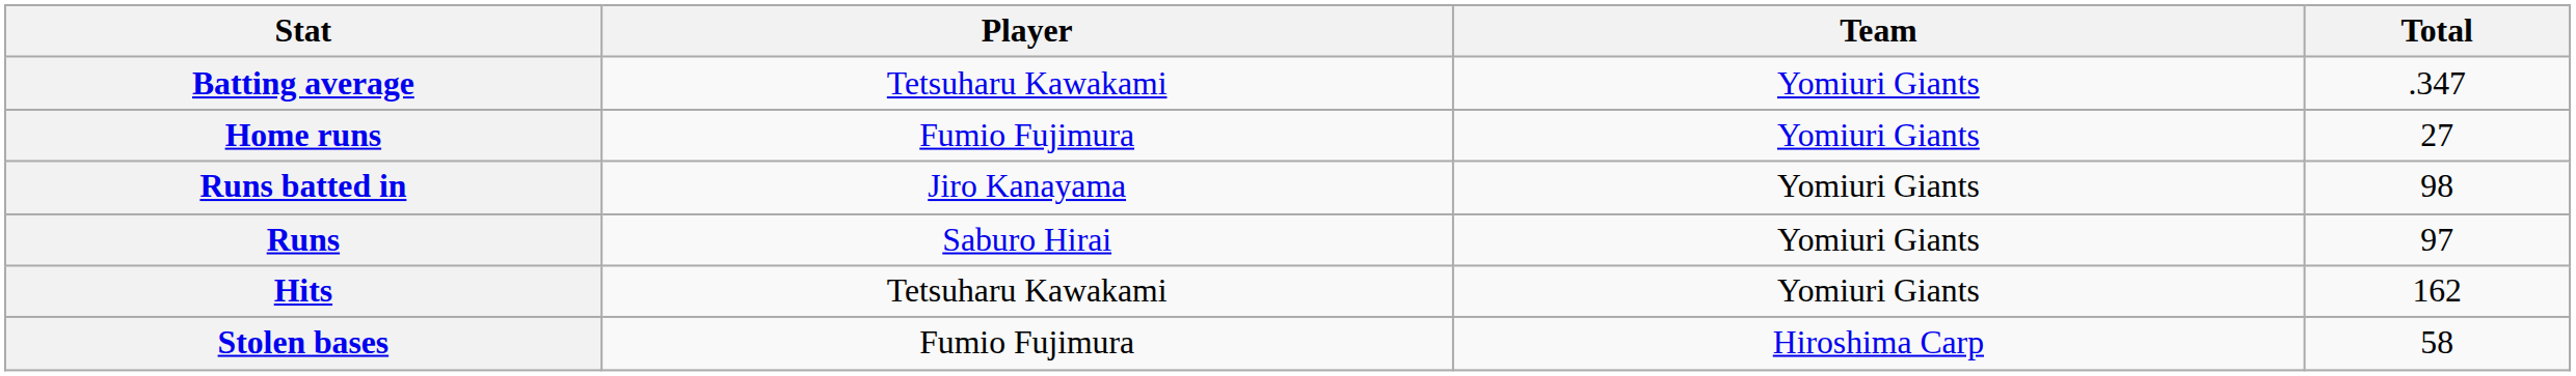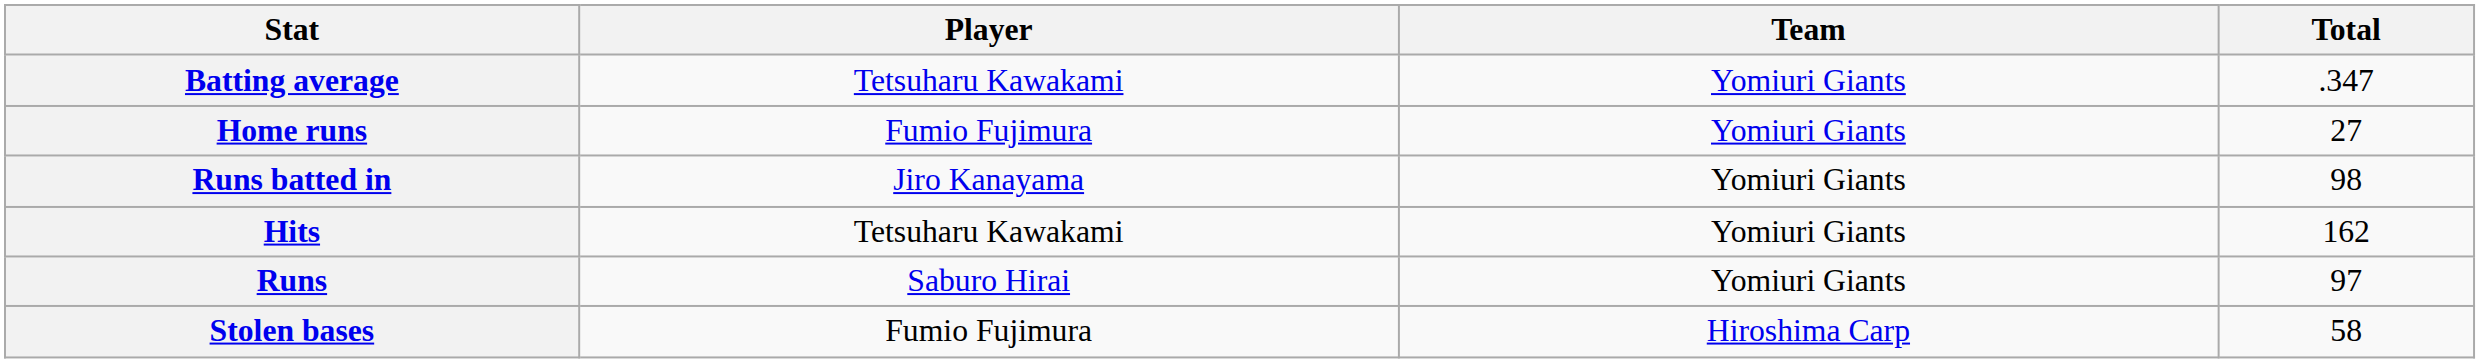rows swapped: Runs <-> Hits
